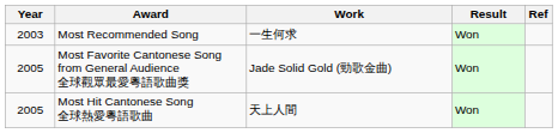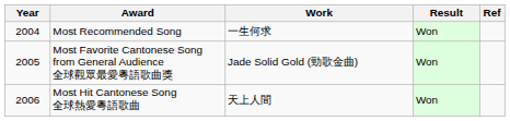Most Recommended Song | Year: 2003 -> 2004
Most Hit Cantonese Song 全球熱愛粵語歌曲 | Year: 2005 -> 2006
